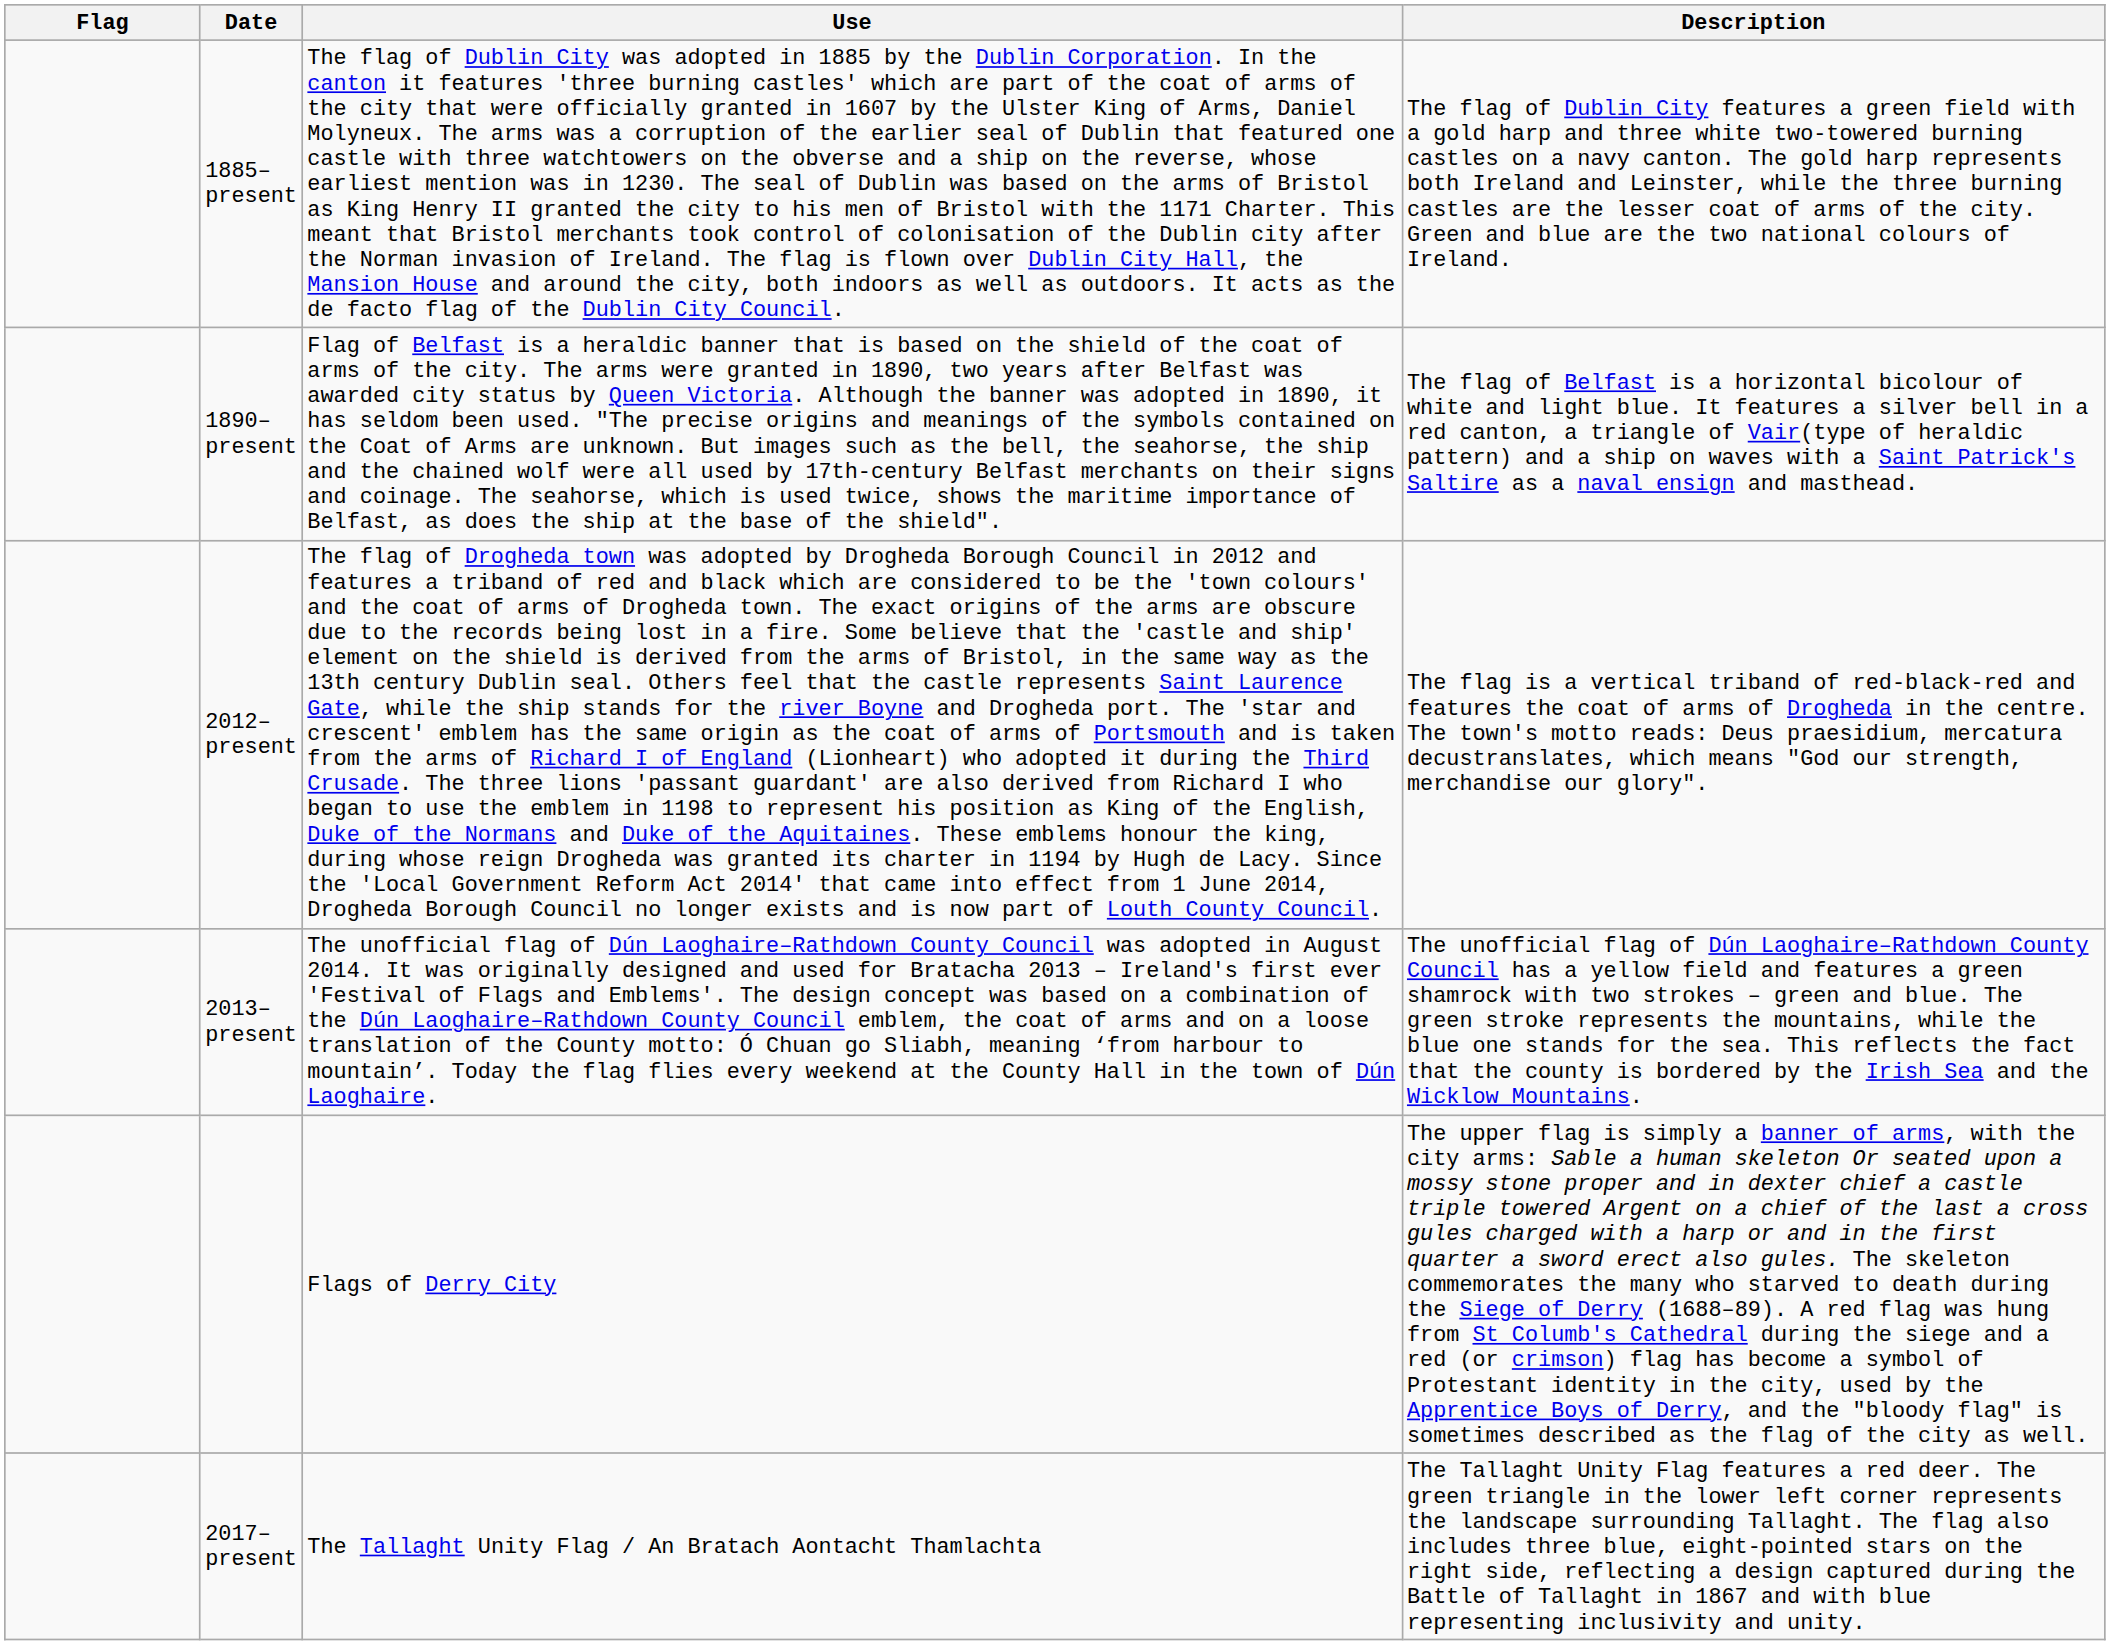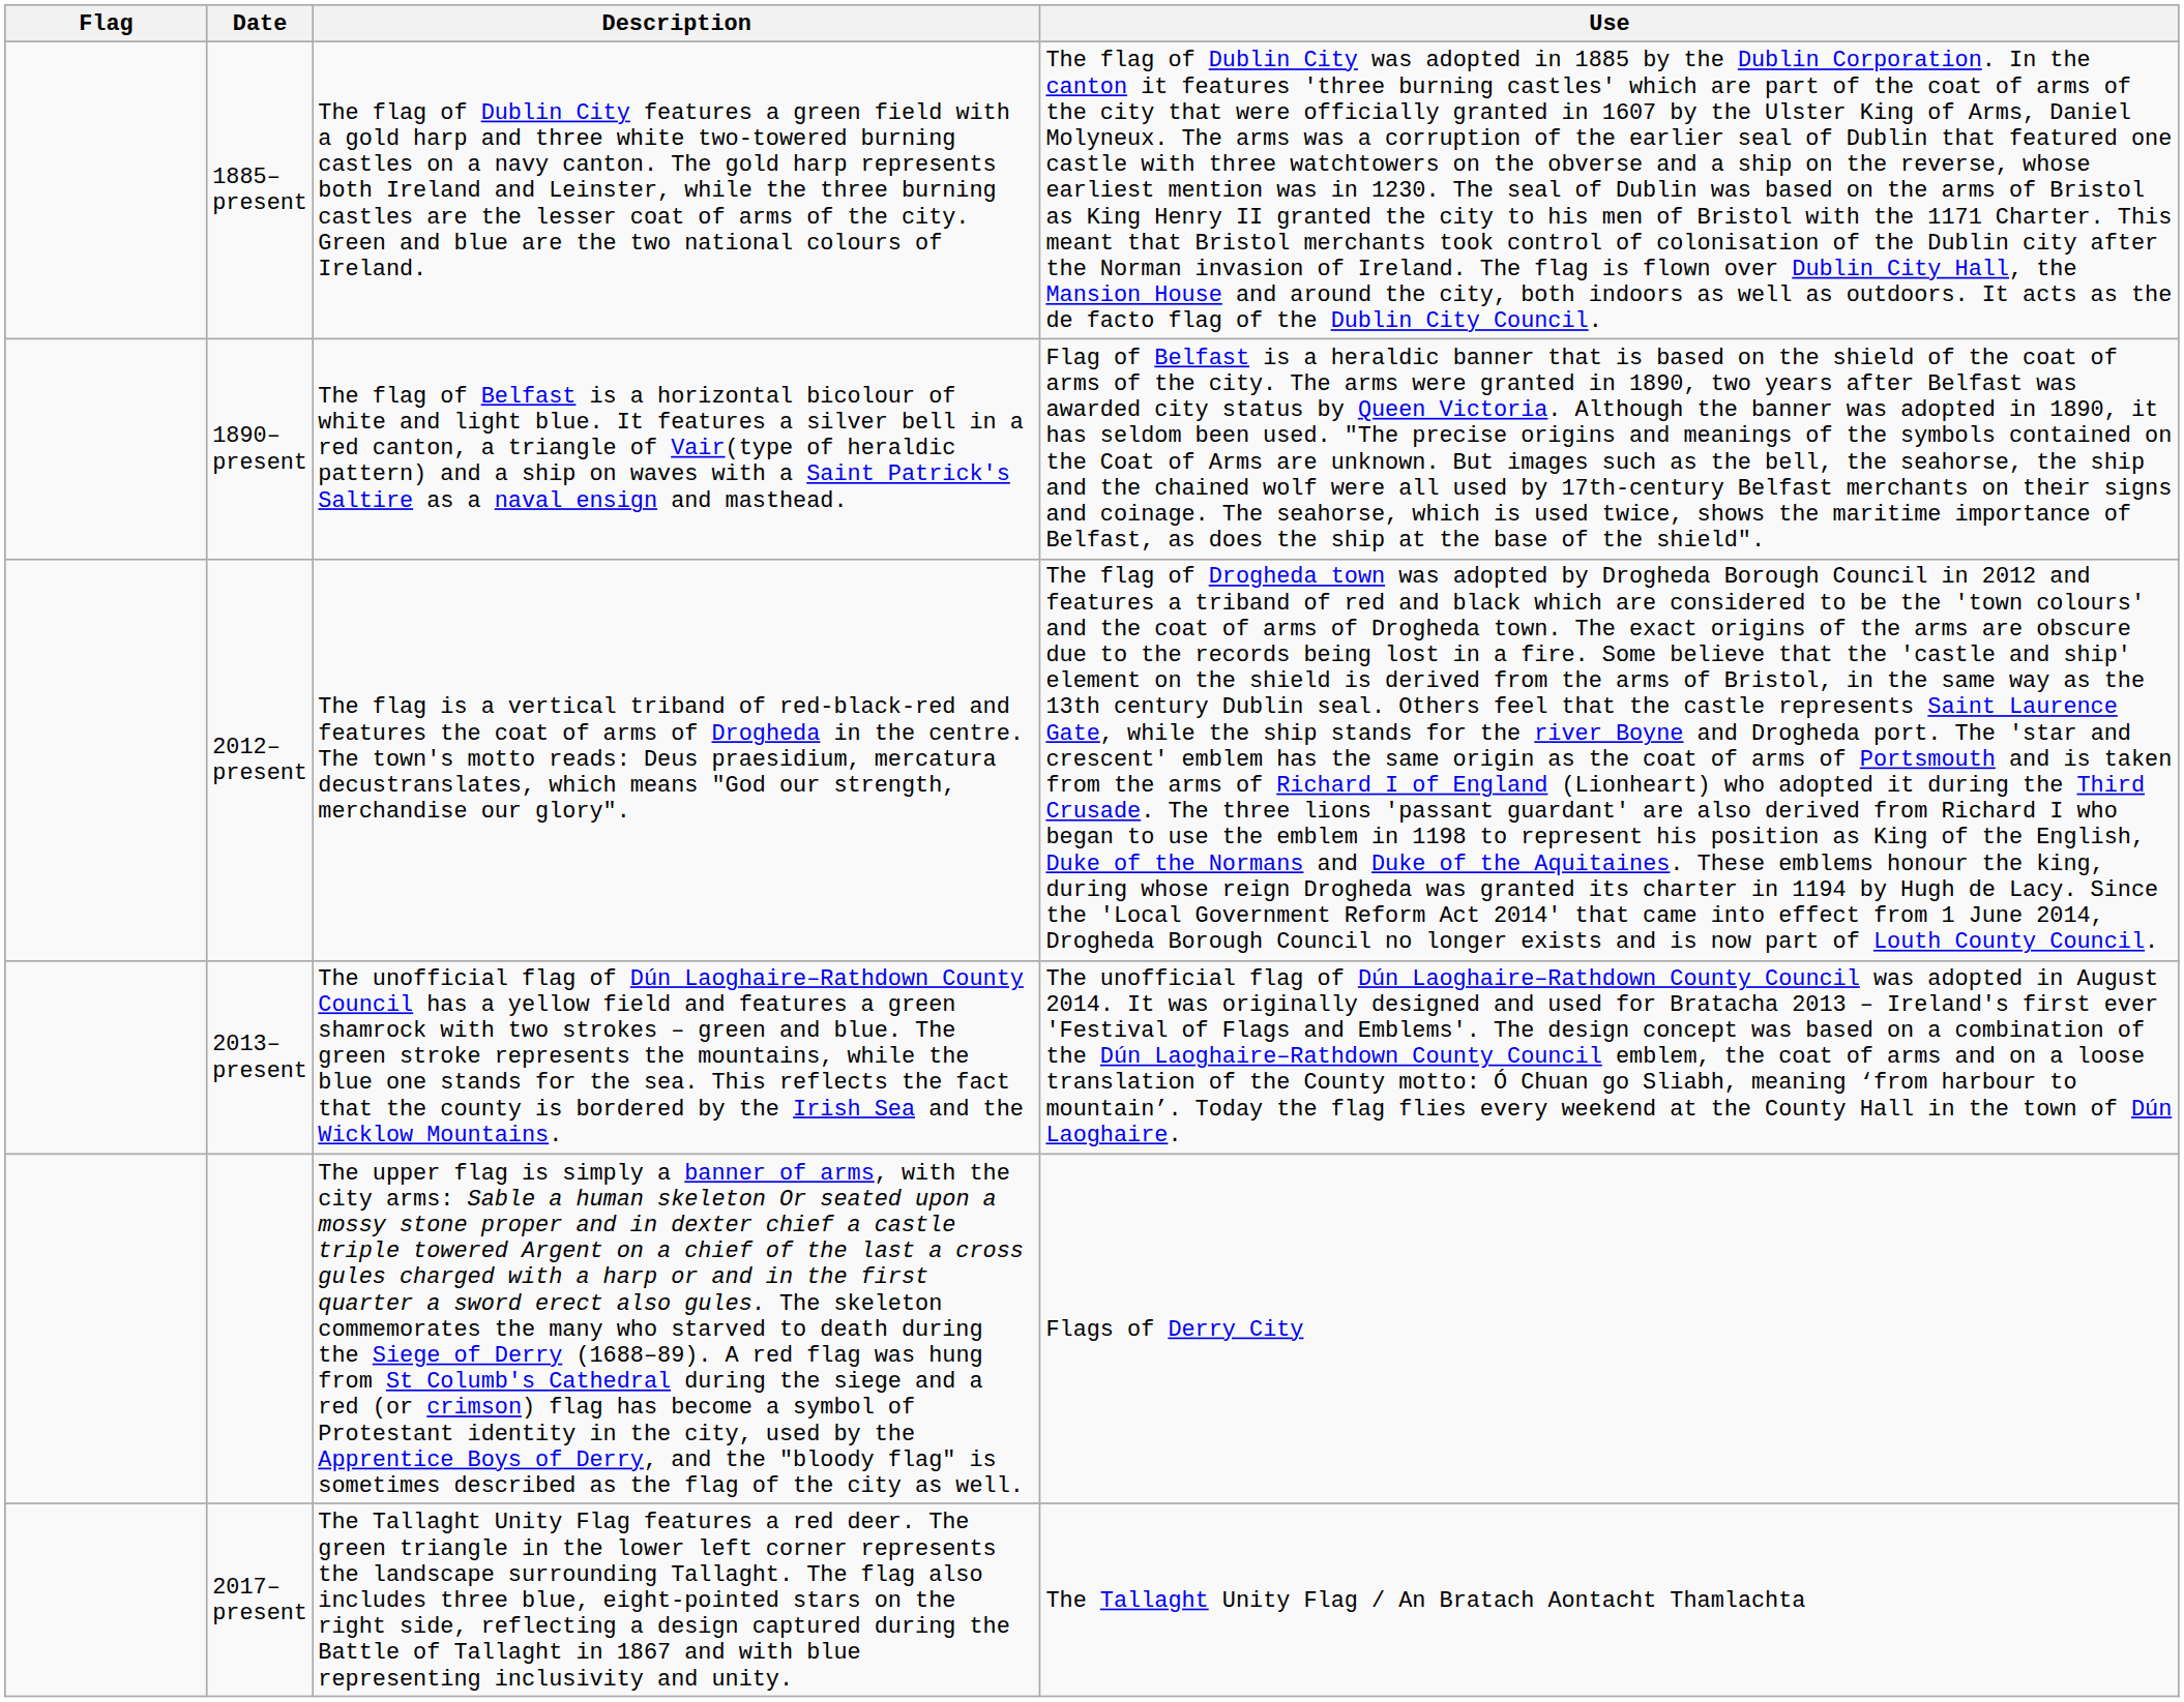columns swapped: Use <-> Description
